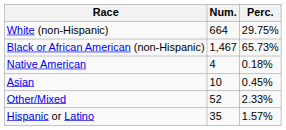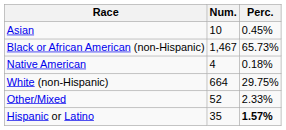rows swapped: White (non-Hispanic) <-> Asian
Hispanic or Latino | Perc.: normal -> bold
